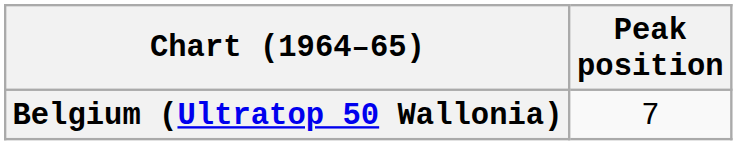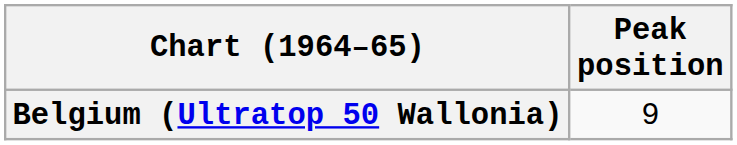Belgium (Ultratop 50 Wallonia) | Peak position: 7 -> 9
